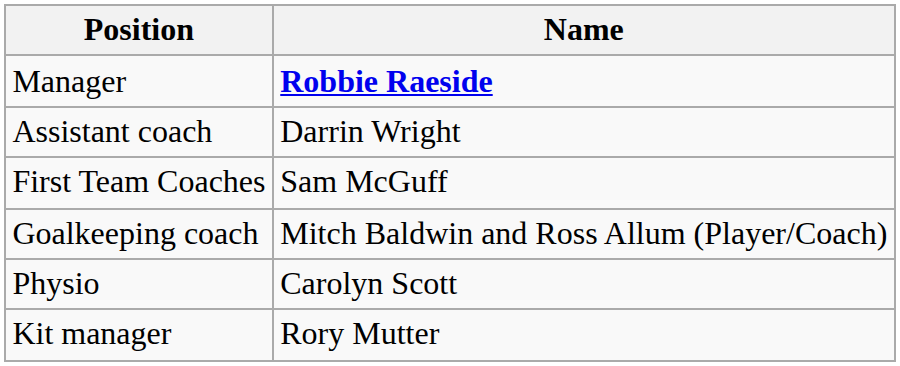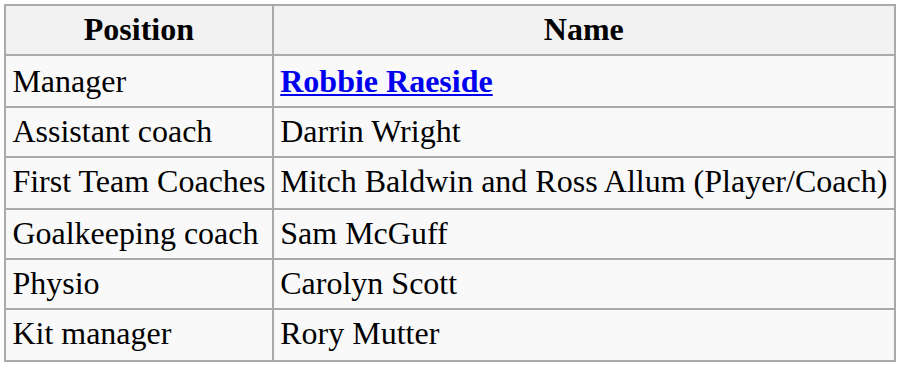First Team Coaches | Name: Sam McGuff -> Mitch Baldwin and Ross Allum (Player/Coach)
Goalkeeping coach | Name: Mitch Baldwin and Ross Allum (Player/Coach) -> Sam McGuff
